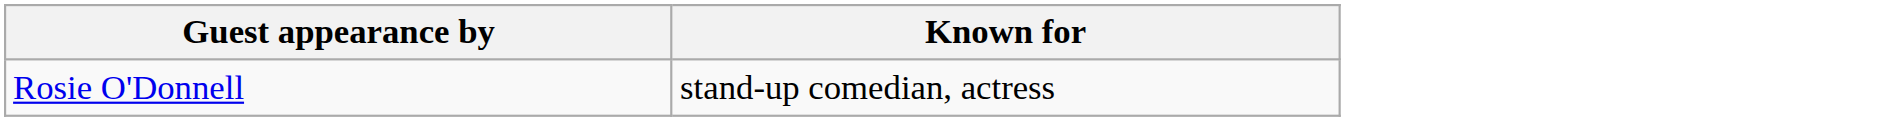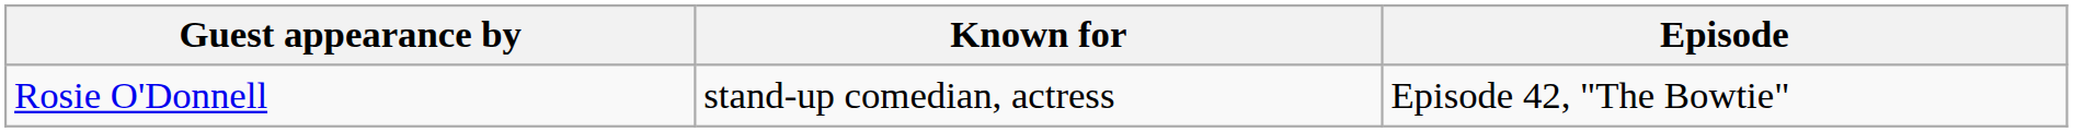+ column: Episode | Episode 42, "The Bowtie"
